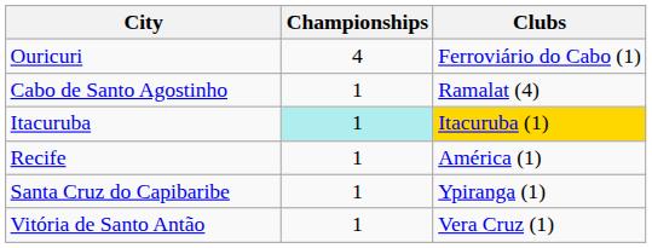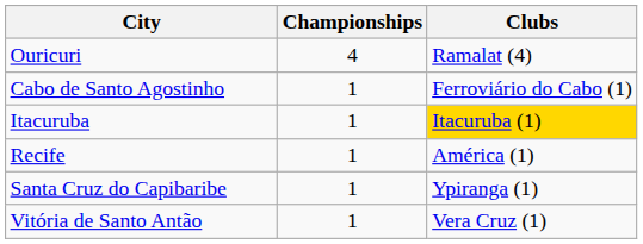Ouricuri | Clubs: Ferroviário do Cabo (1) -> Ramalat (4)
Cabo de Santo Agostinho | Clubs: Ramalat (4) -> Ferroviário do Cabo (1)
Itacuruba | Championships: paleturquoise background -> no background
